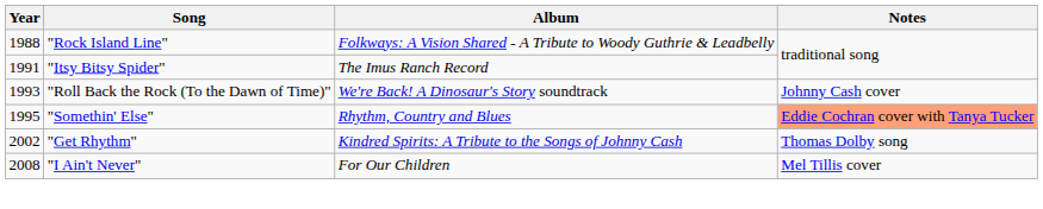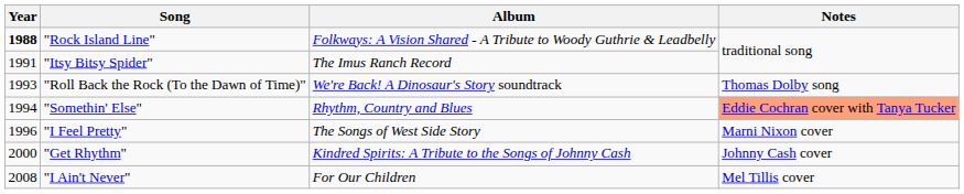"Rock Island Line" | Year: normal -> bold
"Roll Back the Rock (To the Dawn of Time)" | Notes: Johnny Cash cover -> Thomas Dolby song
"Somethin' Else" | Year: 1995 -> 1994
+ row: 1996 | "I Feel Pretty" | The Songs of West Side Story | Marni Nixon cover
"Get Rhythm" | Year: 2002 -> 2000
"Get Rhythm" | Notes: Thomas Dolby song -> Johnny Cash cover
